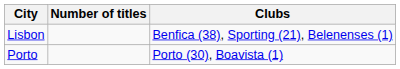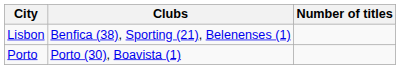columns swapped: Number of titles <-> Clubs
